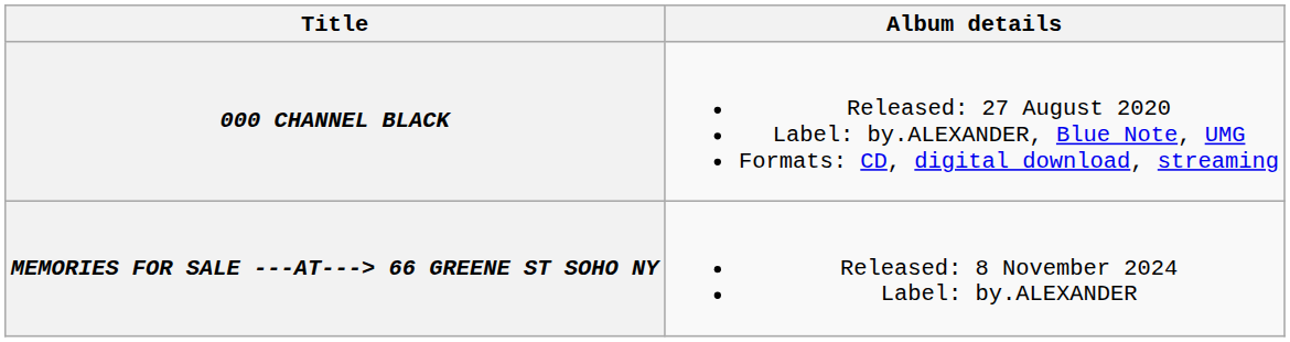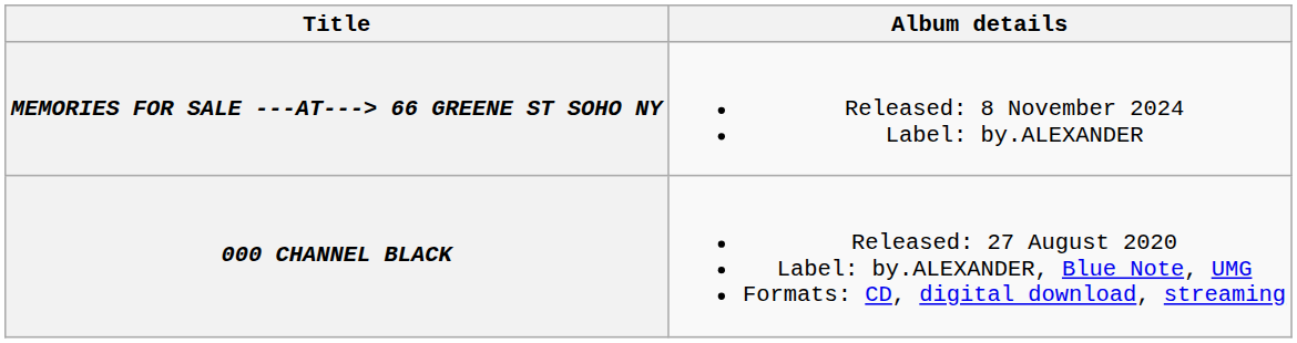rows swapped: 000 CHANNEL BLACK <-> MEMORIES FOR SALE ---AT---> 66 GREENE ST SOHO NY
